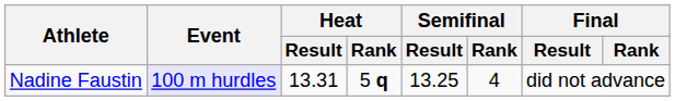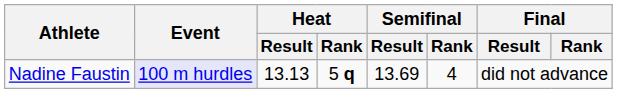Nadine Faustin | Heat / Result: 13.31 -> 13.13
Nadine Faustin | Semifinal / Result: 13.25 -> 13.69
